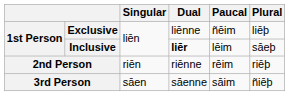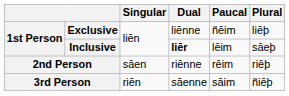2nd Person | Singular: riēn -> sāen
3rd Person | Singular: sāen -> riēn
